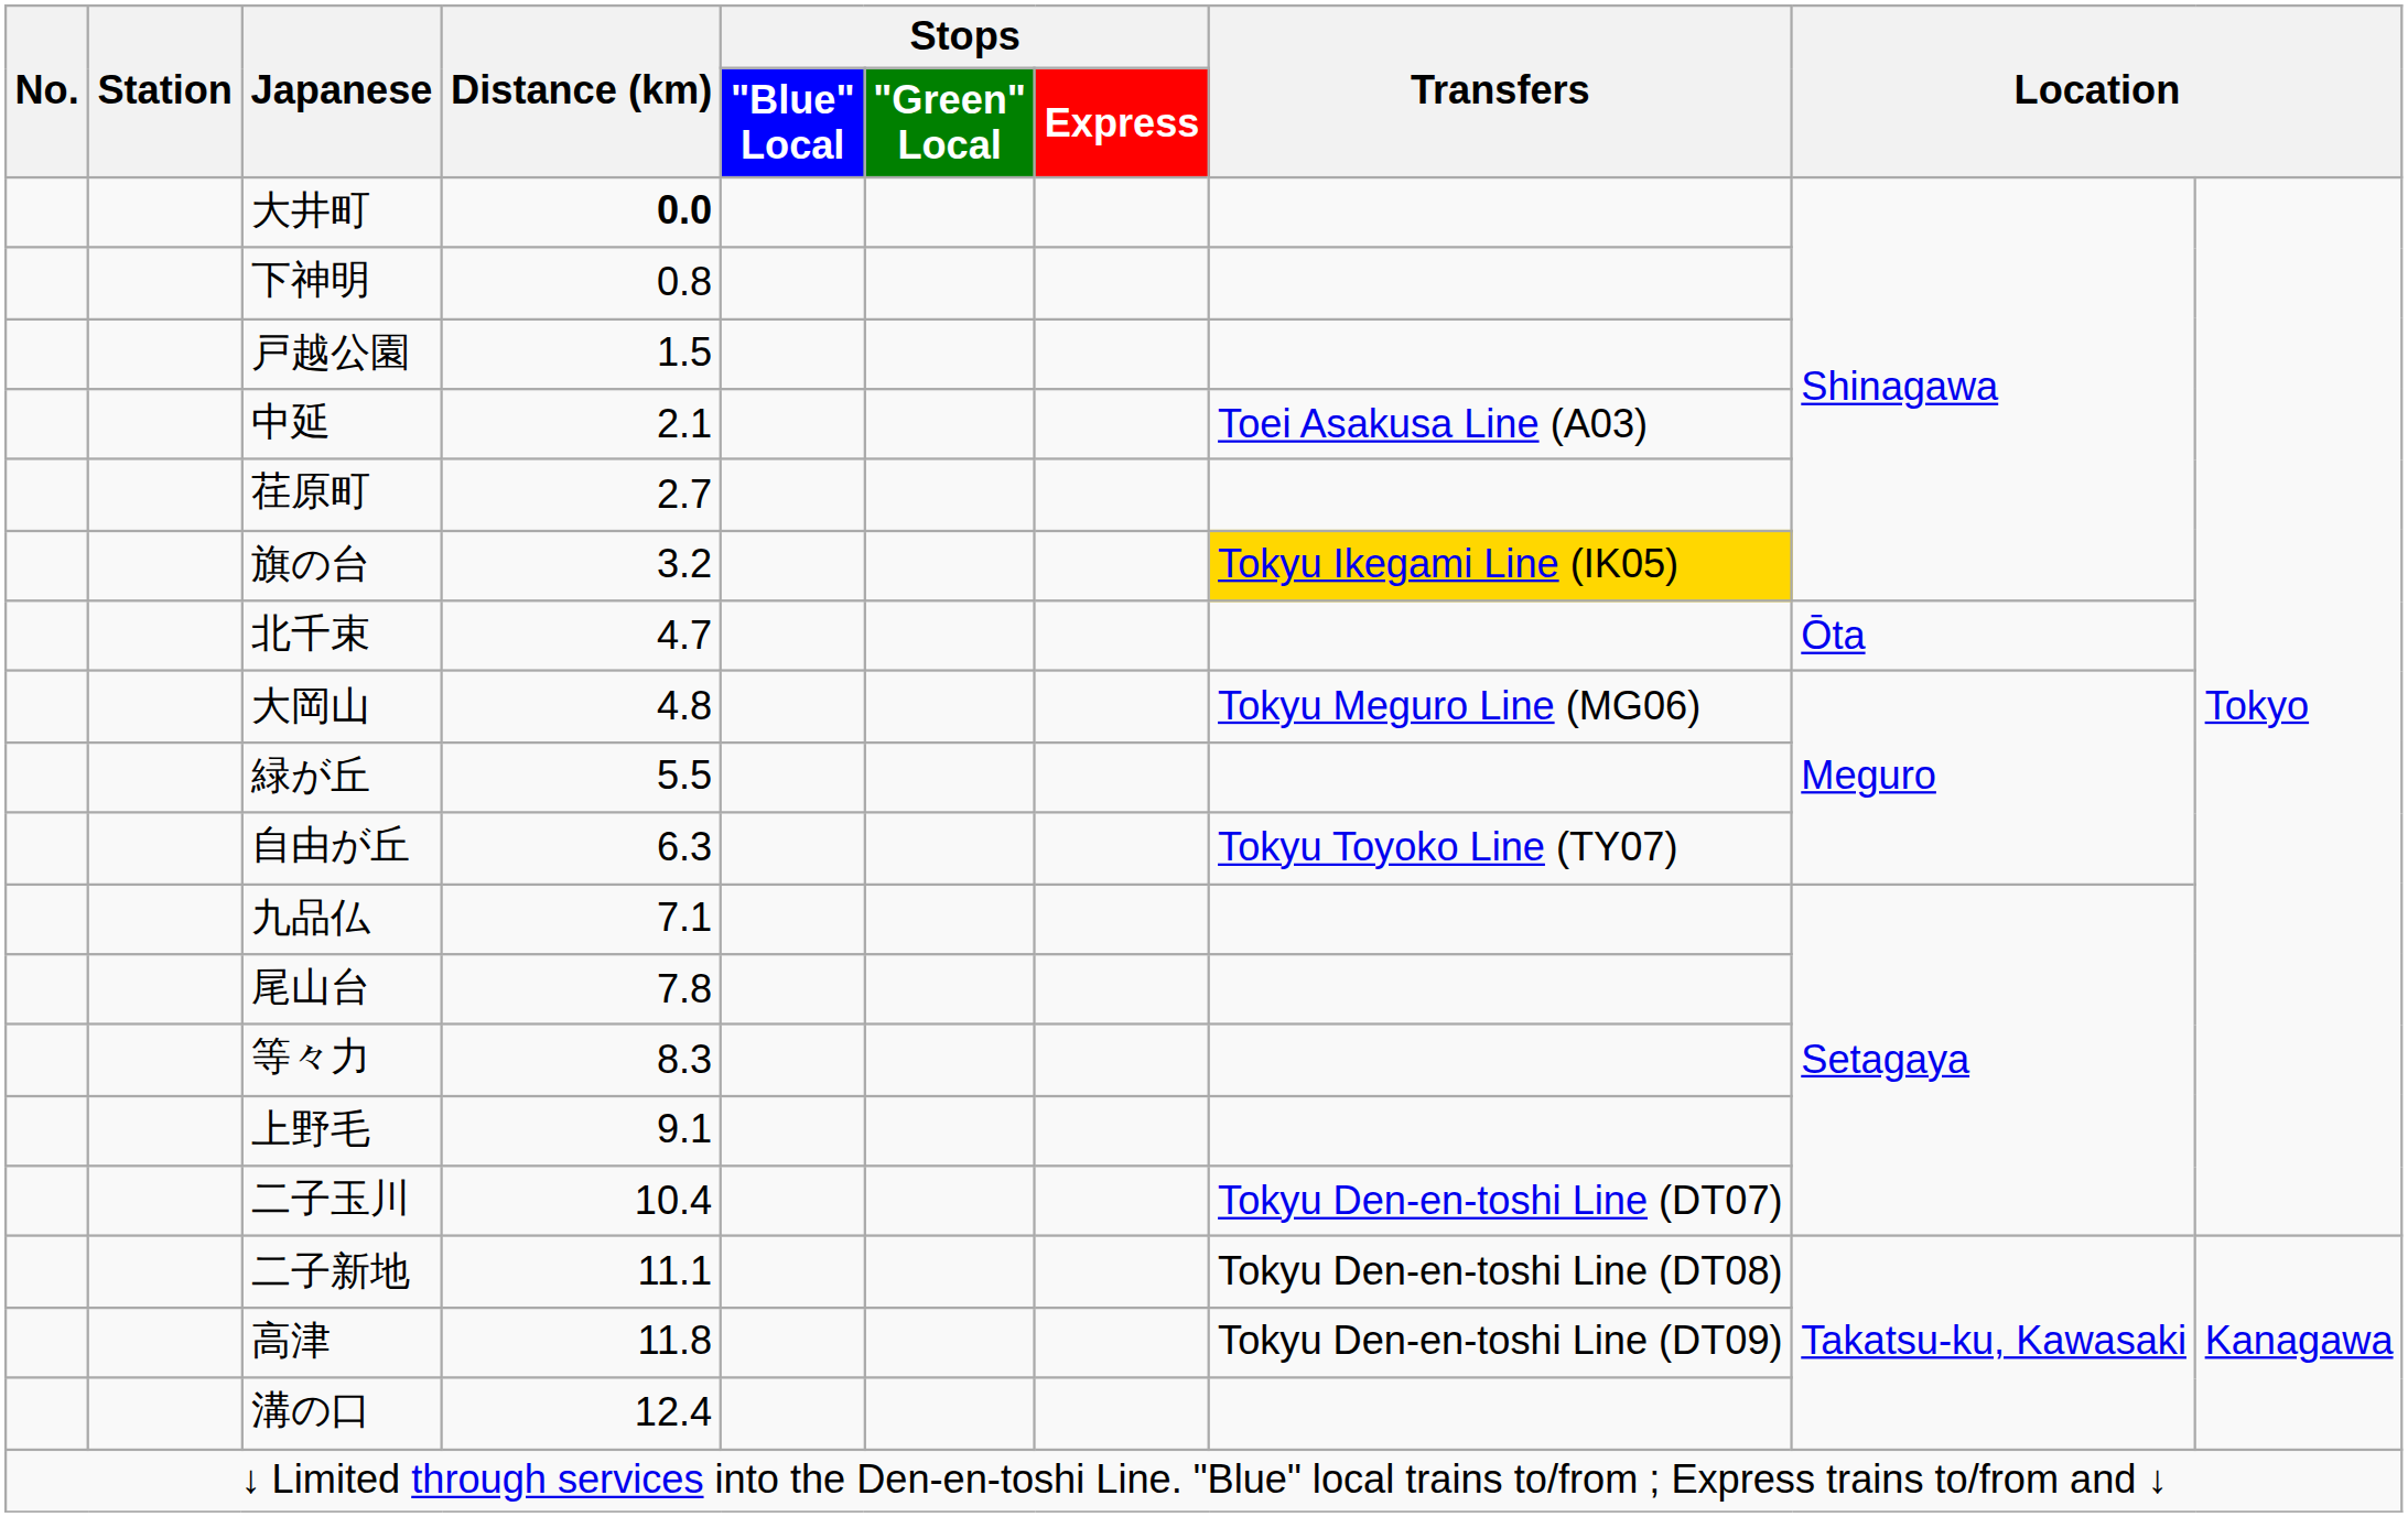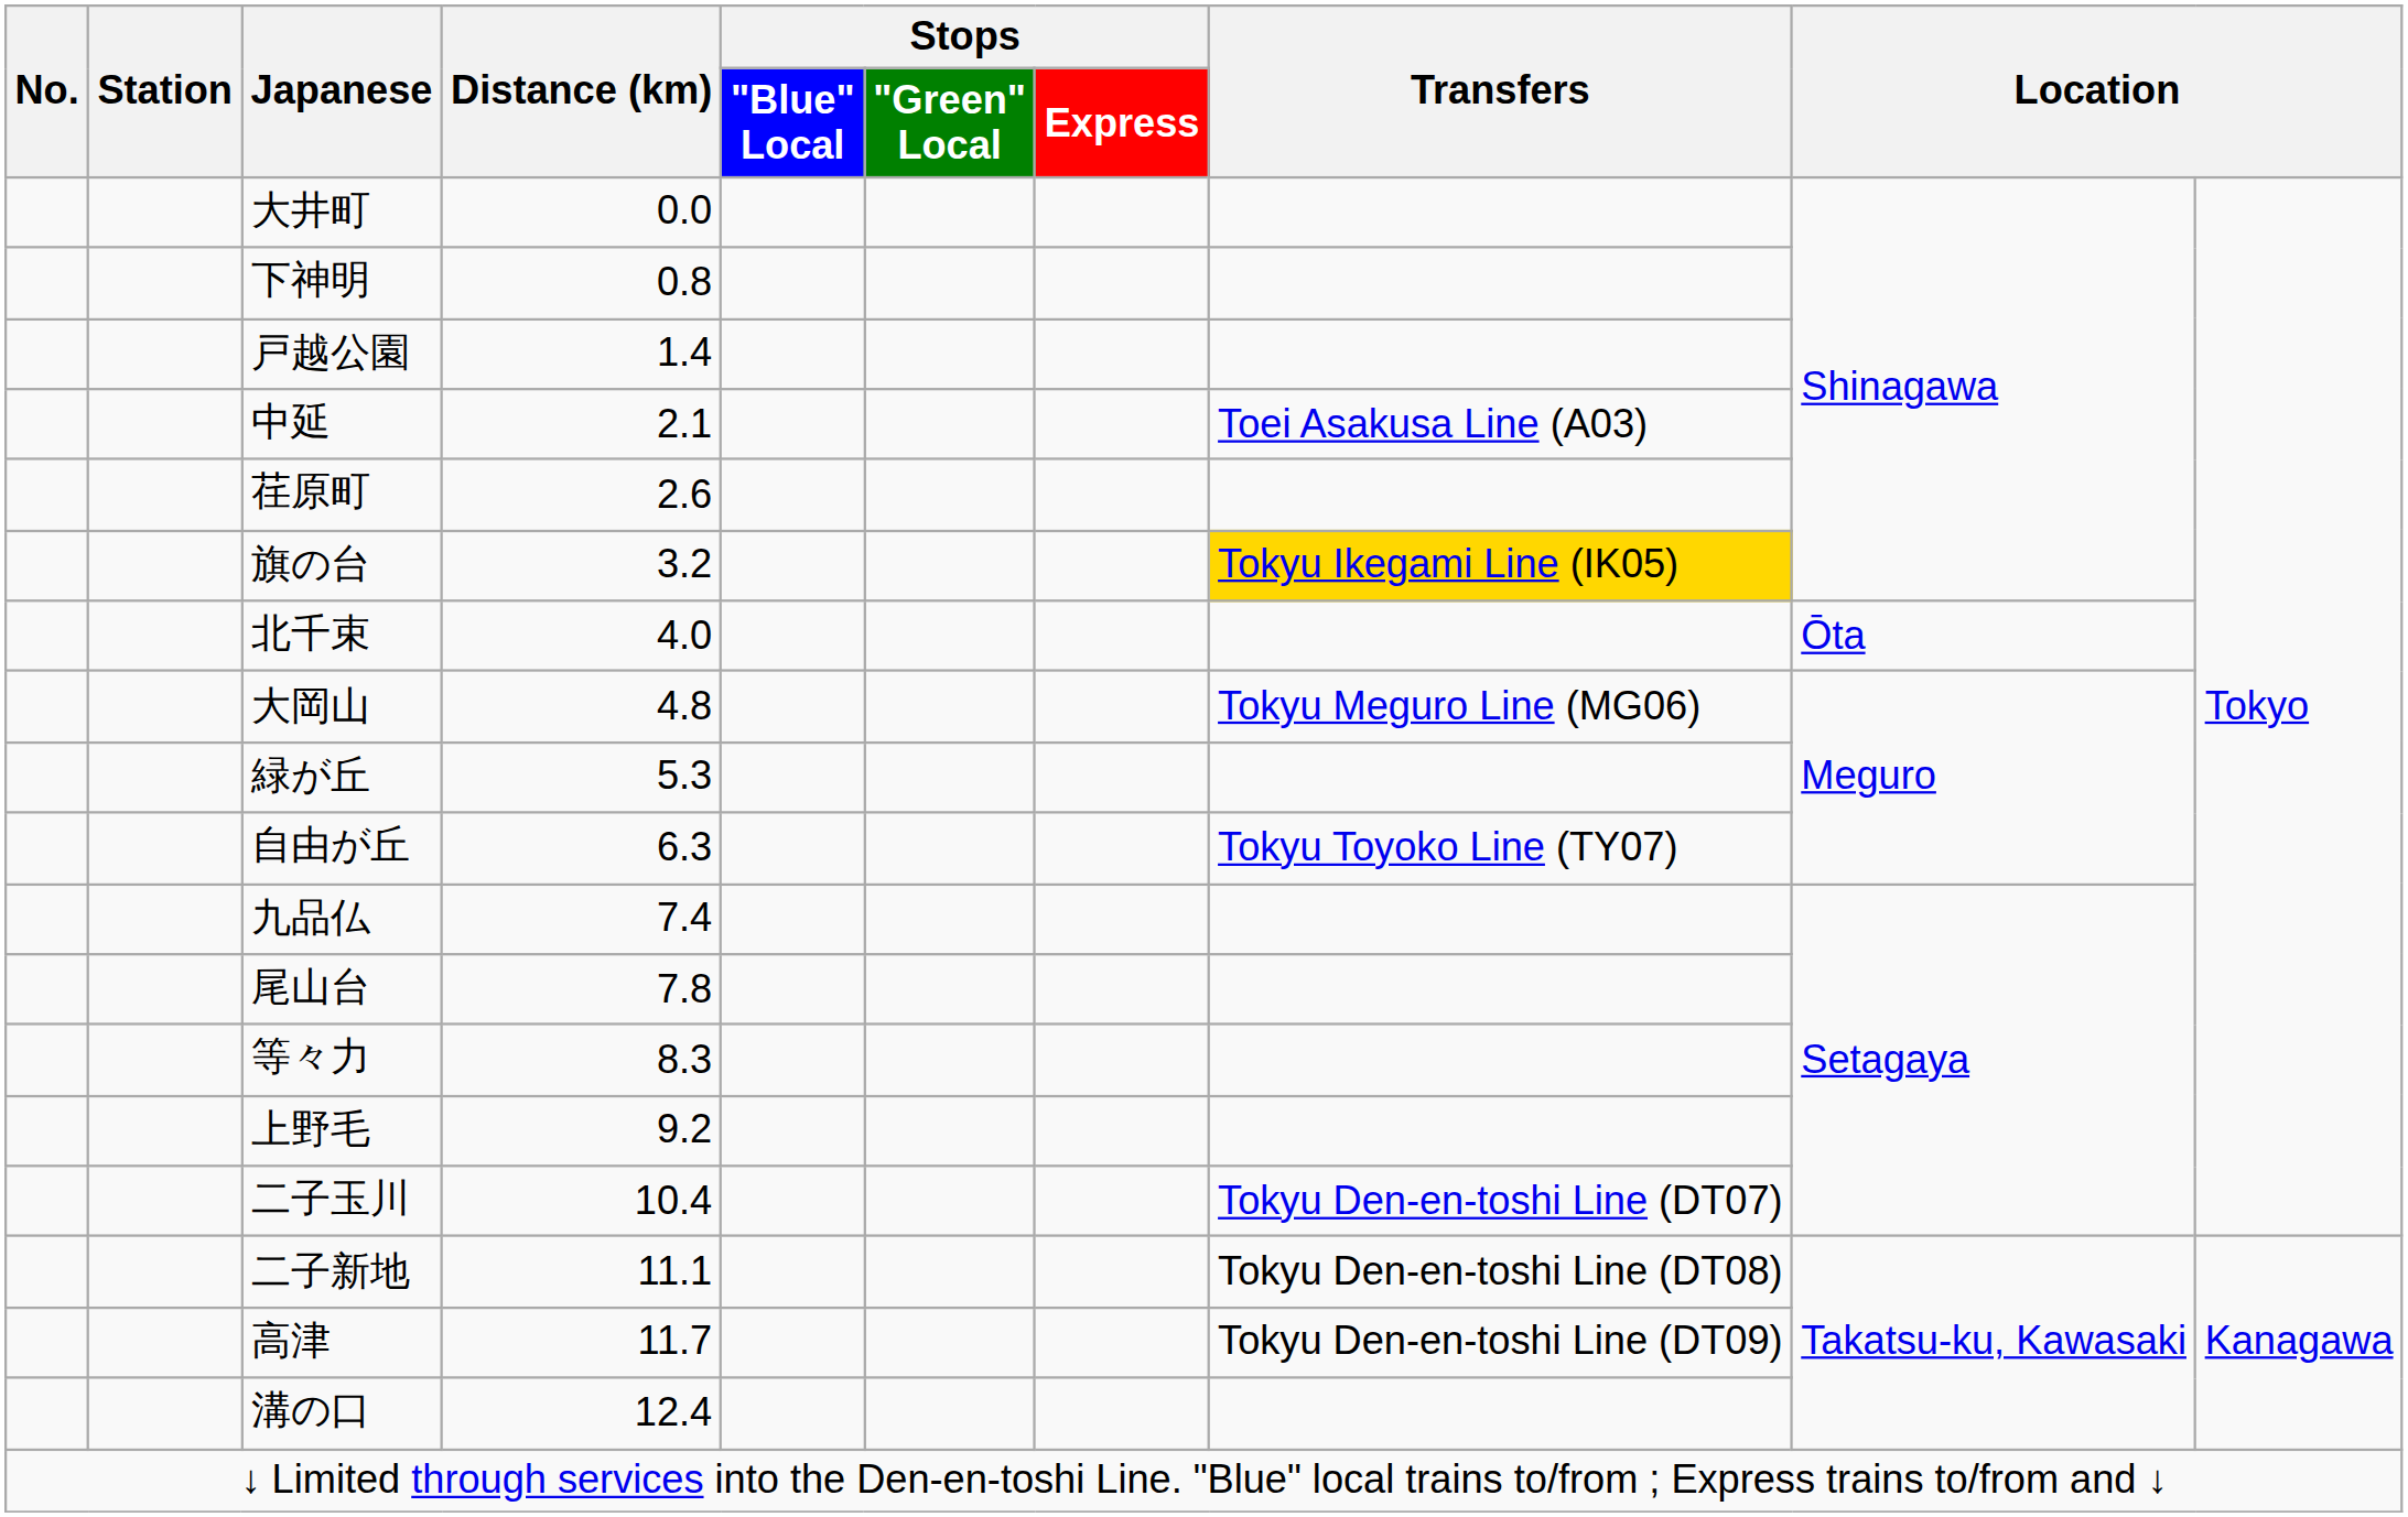大井町 | Distance (km): bold -> normal
戸越公園 | Distance (km): 1.5 -> 1.4
荏原町 | Distance (km): 2.7 -> 2.6
北千束 | Distance (km): 4.7 -> 4.0
緑が丘 | Distance (km): 5.5 -> 5.3
九品仏 | Distance (km): 7.1 -> 7.4
上野毛 | Distance (km): 9.1 -> 9.2
高津 | Distance (km): 11.8 -> 11.7
